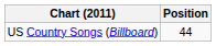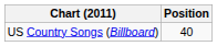US Country Songs (Billboard) | Position: 44 -> 40
